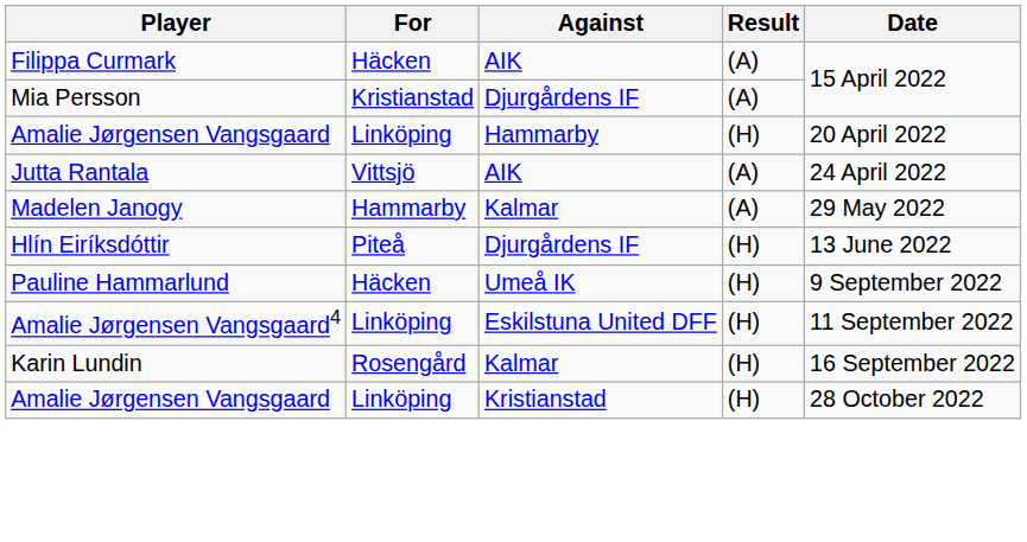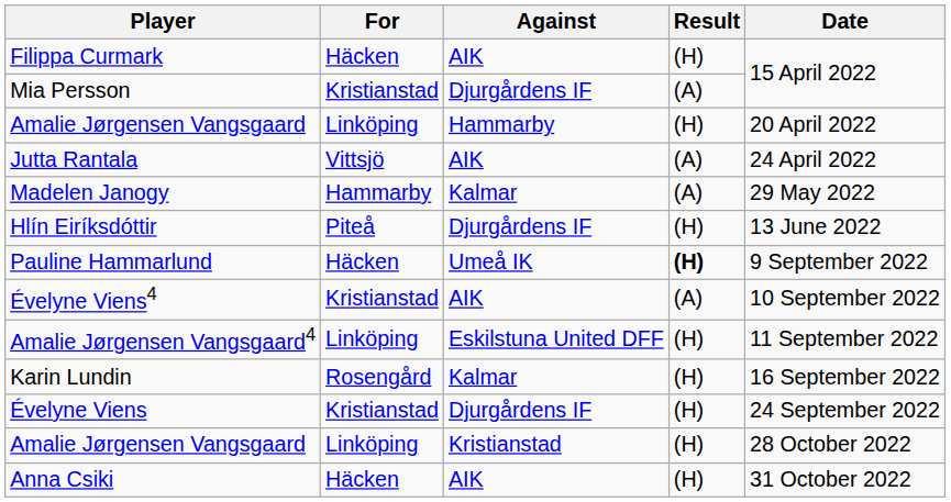Filippa Curmark | Result: (A) -> (H)
Pauline Hammarlund | Result: normal -> bold
+ row: Évelyne Viens4 | Kristianstad | AIK | (A) | 10 September 2022
+ row: Évelyne Viens | Kristianstad | Djurgårdens IF | (H) | 24 September 2022
+ row: Anna Csiki | Häcken | AIK | (H) | 31 October 2022
